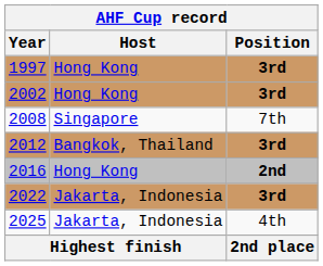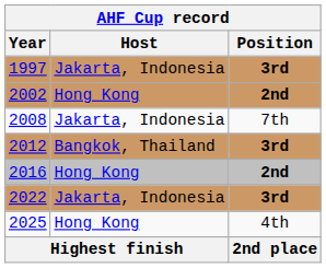1997 | Host: Hong Kong -> Jakarta, Indonesia
2002 | Position: 3rd -> 2nd
2008 | Host: Singapore -> Jakarta, Indonesia
2025 | Host: Jakarta, Indonesia -> Hong Kong
